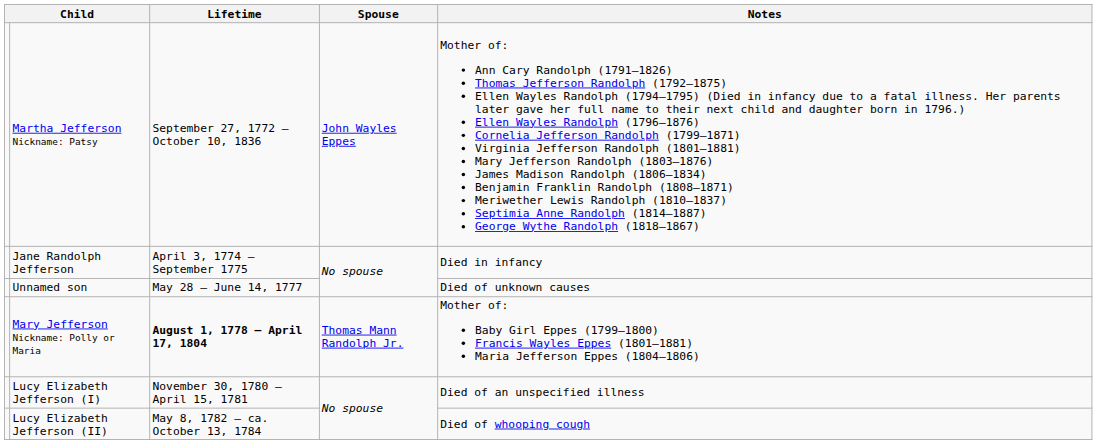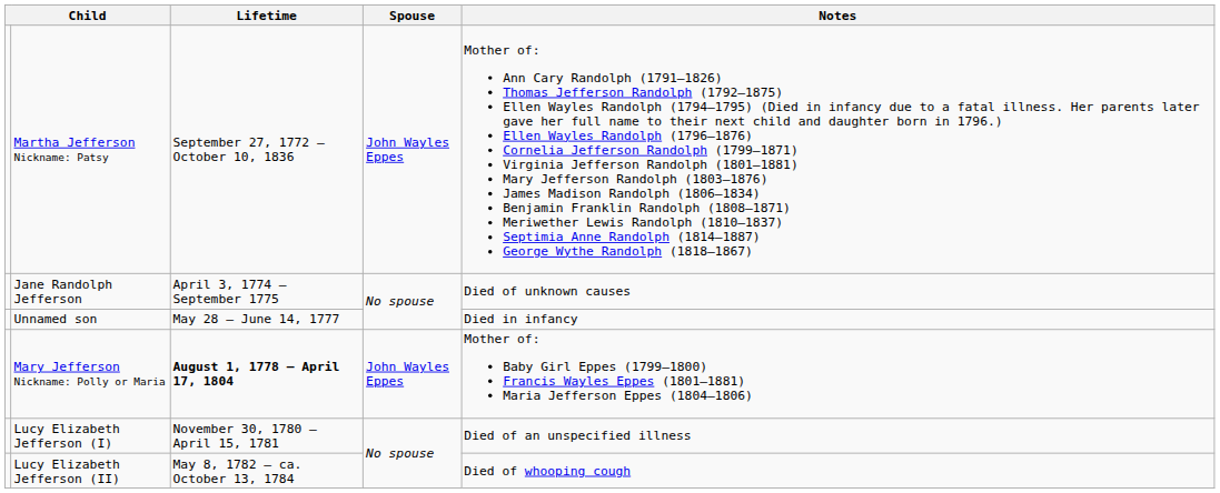Jane Randolph Jefferson | Notes: Died in infancy -> Died of unknown causes
Unnamed son | Notes: Died of unknown causes -> Died in infancy
Mary Jefferson Nickname: Polly or Maria | Spouse: Thomas Mann Randolph Jr. -> John Wayles Eppes
